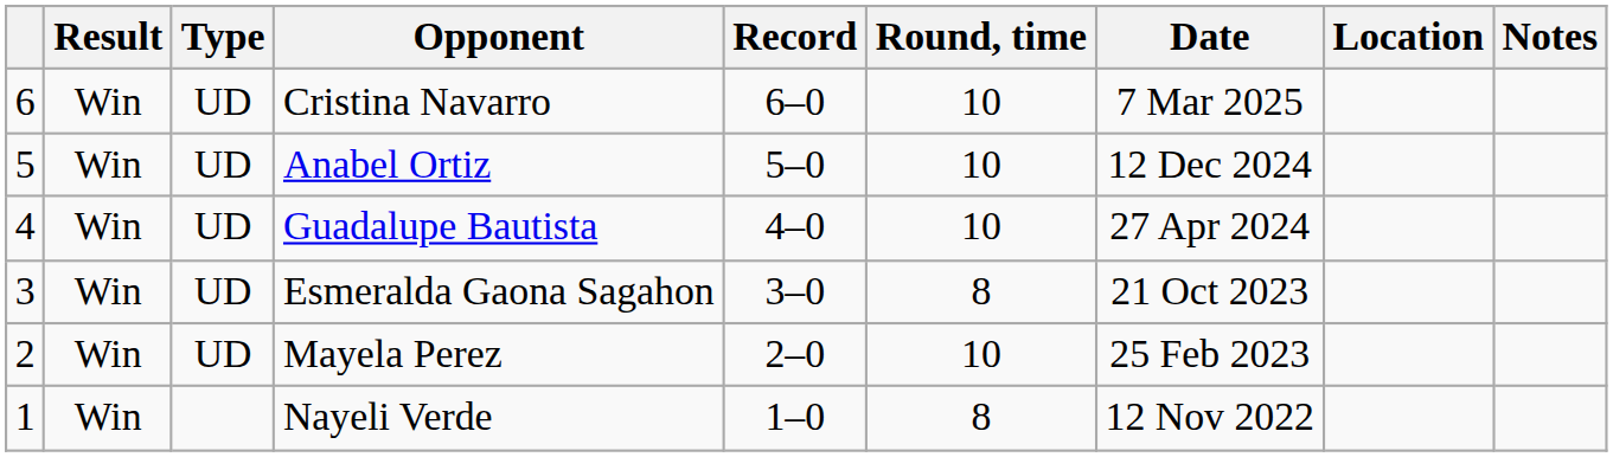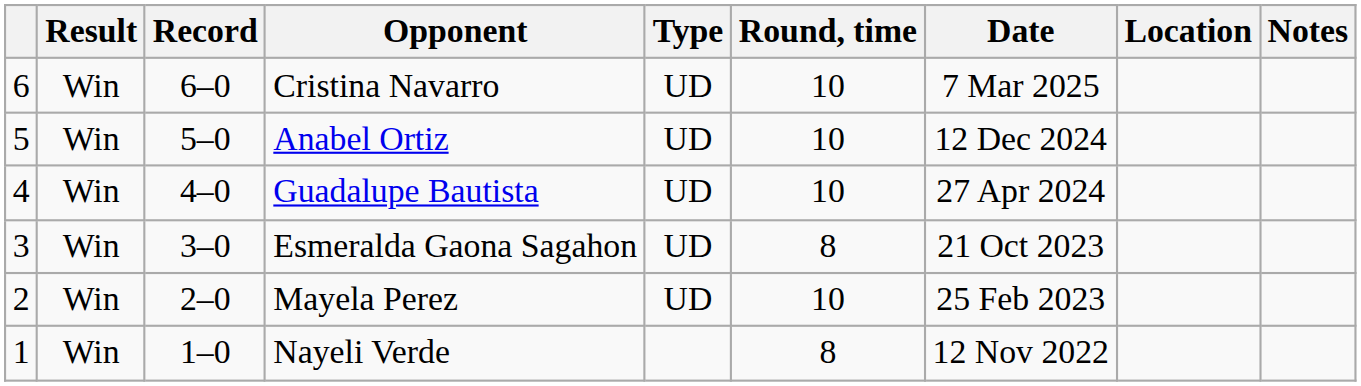columns swapped: Record <-> Type
